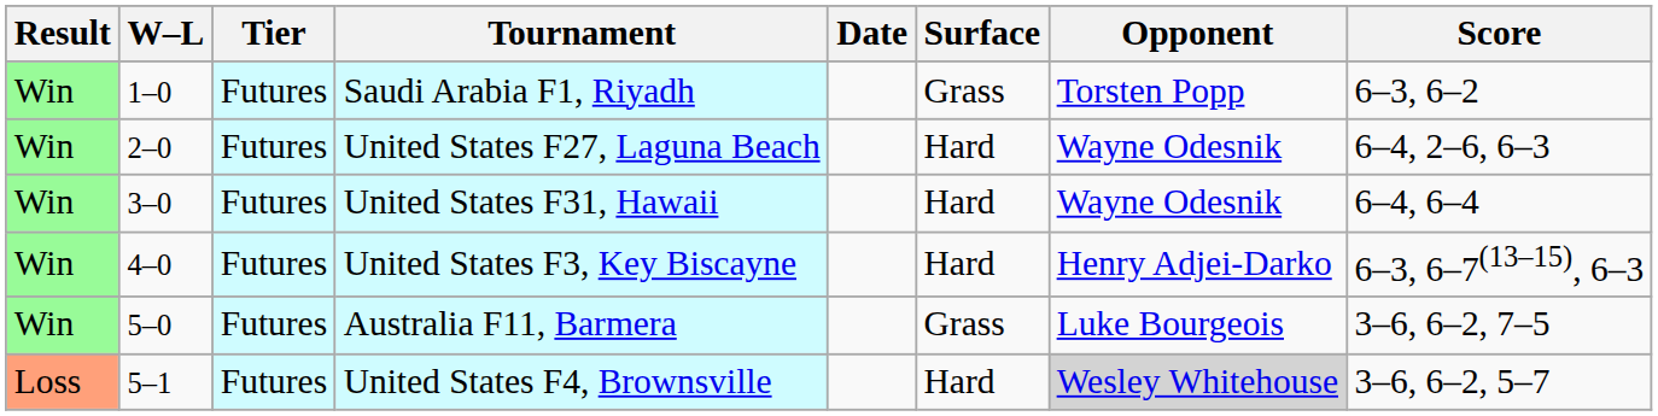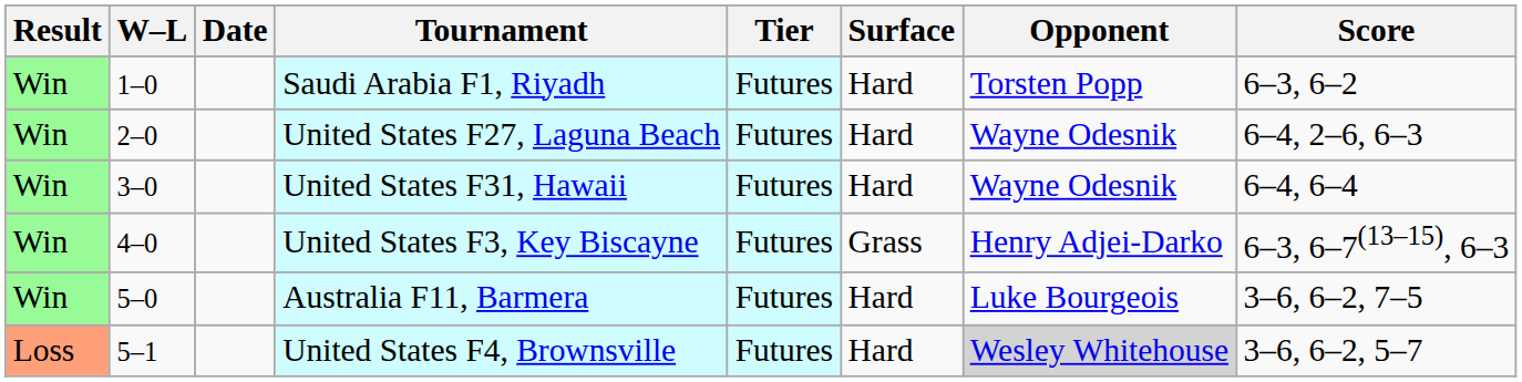columns swapped: Date <-> Tier
Saudi Arabia F1, Riyadh | Surface: Grass -> Hard
United States F3, Key Biscayne | Surface: Hard -> Grass
Australia F11, Barmera | Surface: Grass -> Hard
